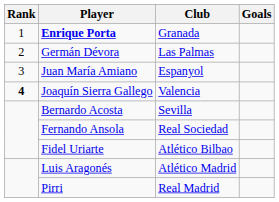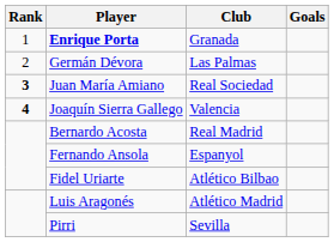Juan María Amiano | Rank: normal -> bold
Juan María Amiano | Club: Espanyol -> Real Sociedad
Bernardo Acosta | Club: Sevilla -> Real Madrid
Fernando Ansola | Club: Real Sociedad -> Espanyol
Pirri | Club: Real Madrid -> Sevilla
